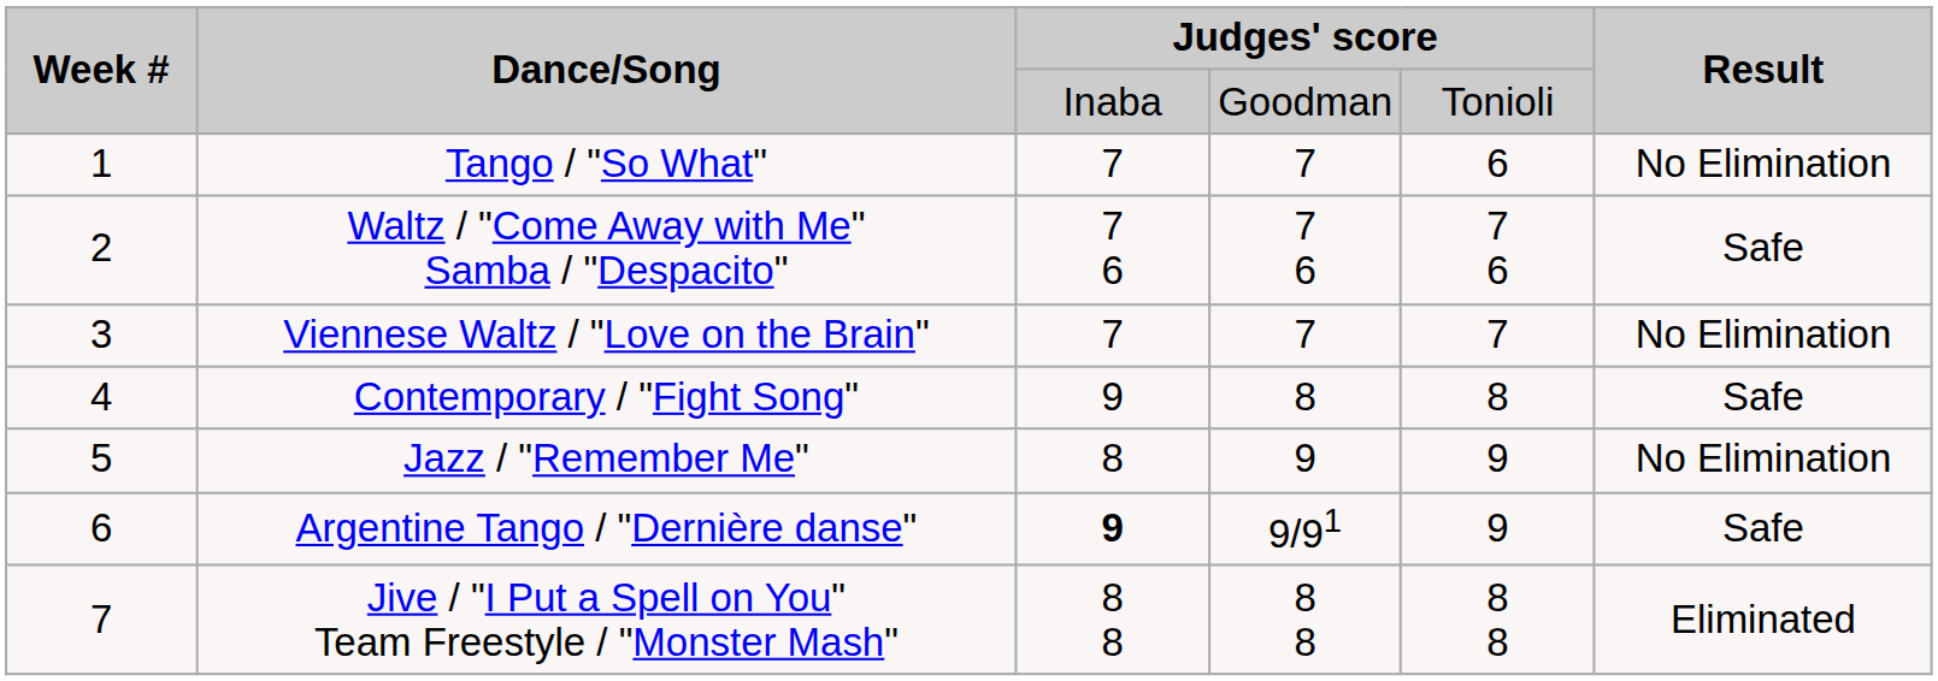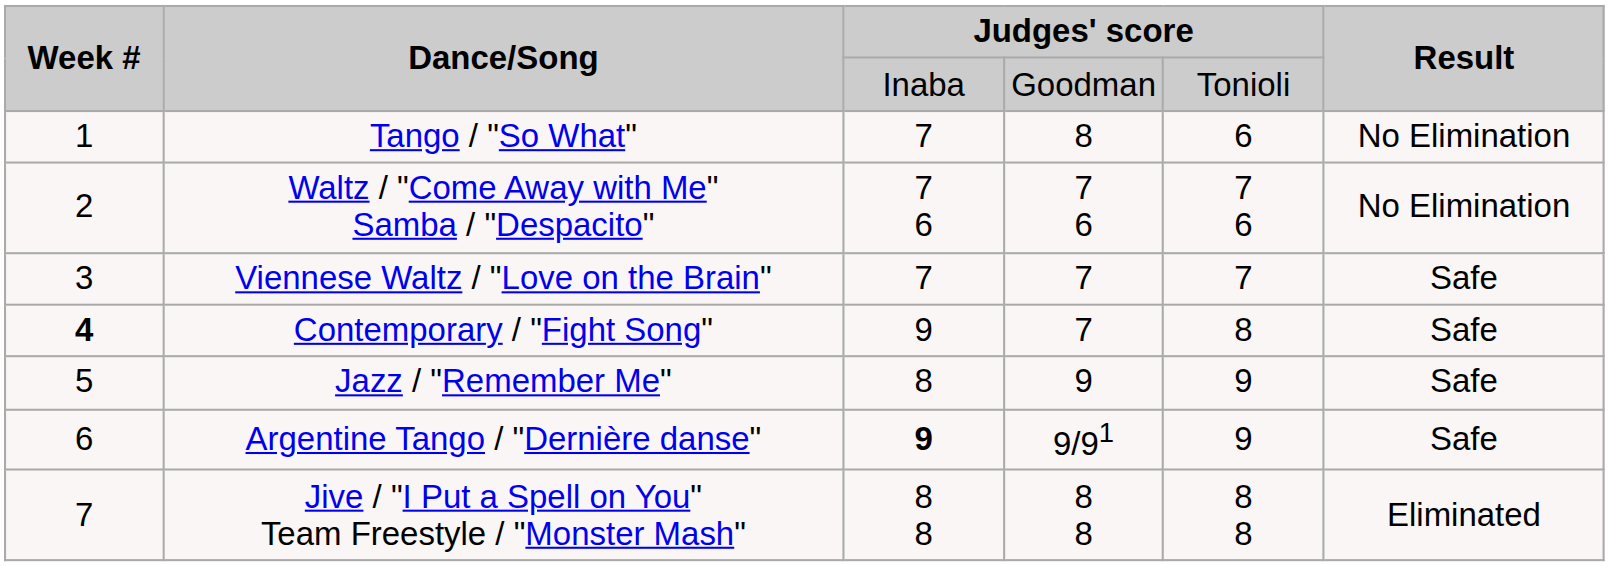Tango / "So What" | column 4: 7 -> 8
Waltz / "Come Away with Me" Samba / "Despacito" | Result: Safe -> No Elimination
Viennese Waltz / "Love on the Brain" | Result: No Elimination -> Safe
Contemporary / "Fight Song" | Week #: normal -> bold
Contemporary / "Fight Song" | column 4: 8 -> 7
Jazz / "Remember Me" | Result: No Elimination -> Safe
